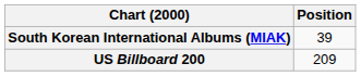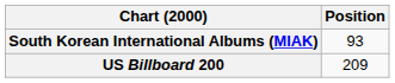South Korean International Albums (MIAK) | Position: 39 -> 93
